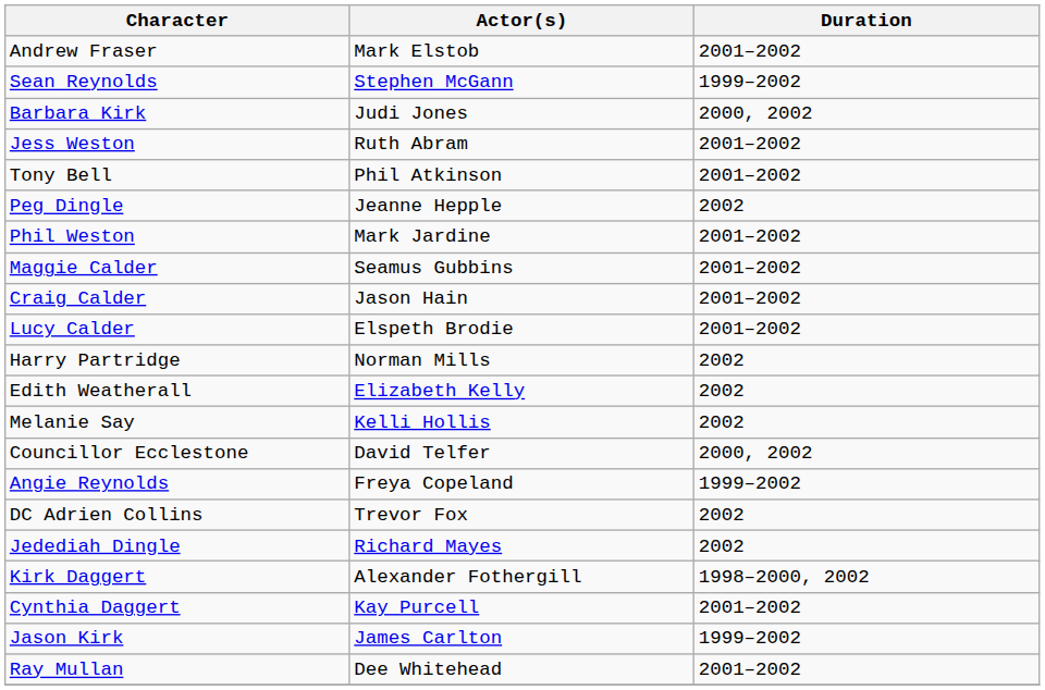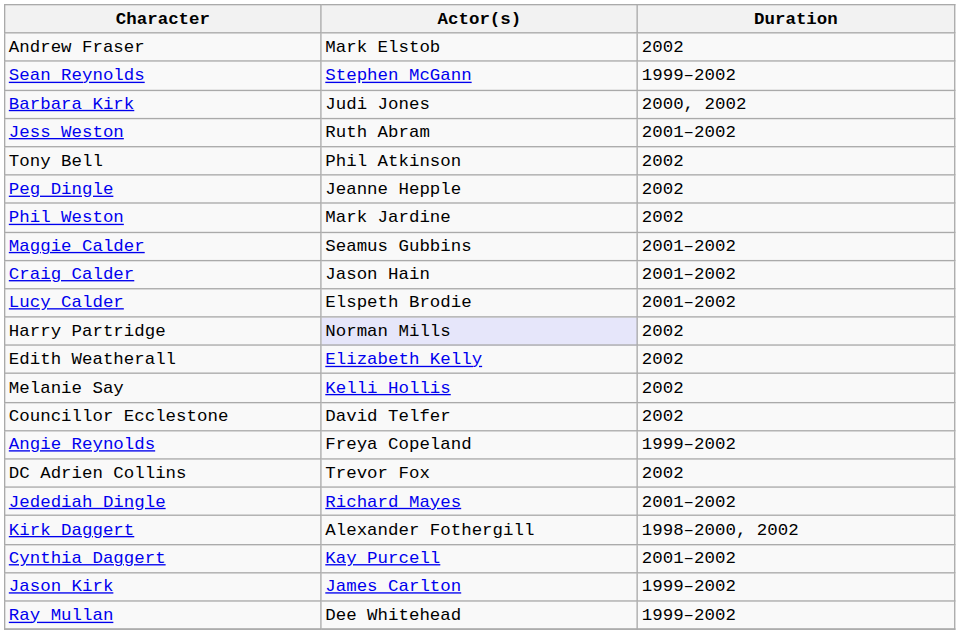Andrew Fraser | Duration: 2001–2002 -> 2002
Tony Bell | Duration: 2001–2002 -> 2002
Phil Weston | Duration: 2001–2002 -> 2002
Harry Partridge | Actor(s): no background -> lavender background
Councillor Ecclestone | Duration: 2000, 2002 -> 2002
Jedediah Dingle | Duration: 2002 -> 2001–2002
Ray Mullan | Duration: 2001–2002 -> 1999–2002
